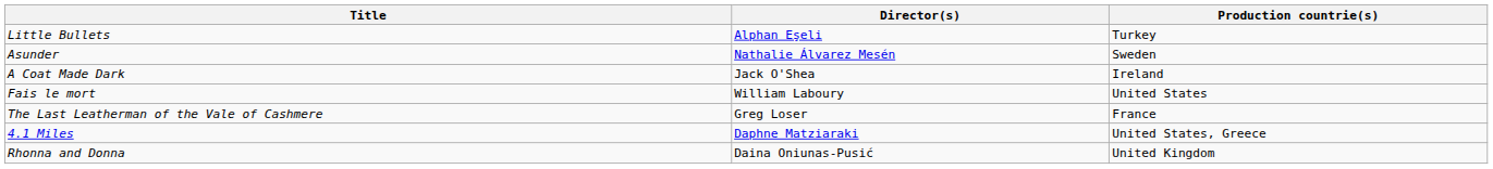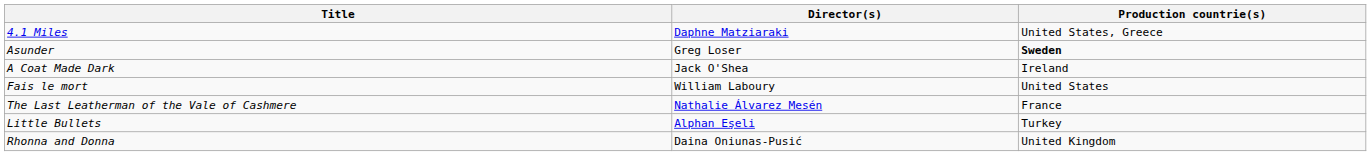rows swapped: 4.1 Miles <-> Little Bullets
Asunder | Director(s): Nathalie Álvarez Mesén -> Greg Loser
Asunder | Production countrie(s): normal -> bold
The Last Leatherman of the Vale of Cashmere | Director(s): Greg Loser -> Nathalie Álvarez Mesén
